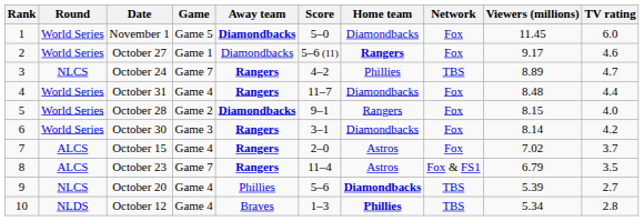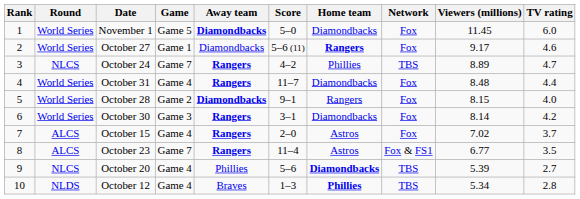October 23 | Viewers (millions): 6.79 -> 6.77
